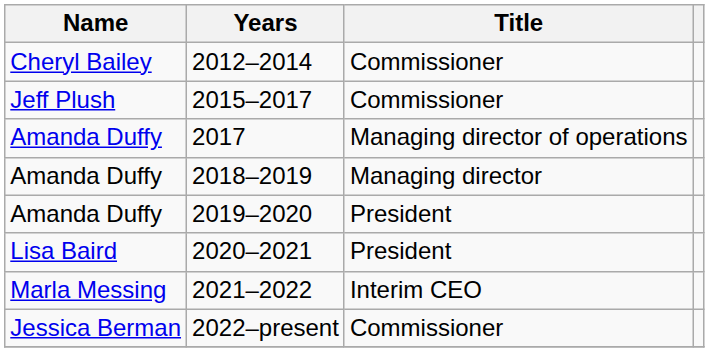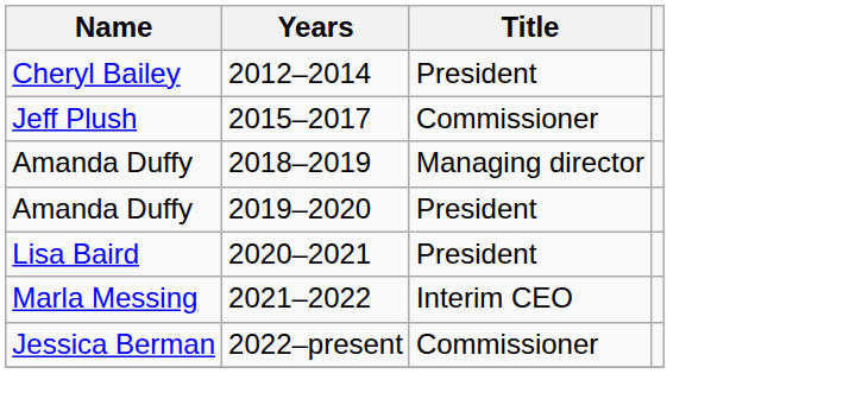2012–2014 | Title: Commissioner -> President
- row: Amanda Duffy | 2017 | Managing director of operations
